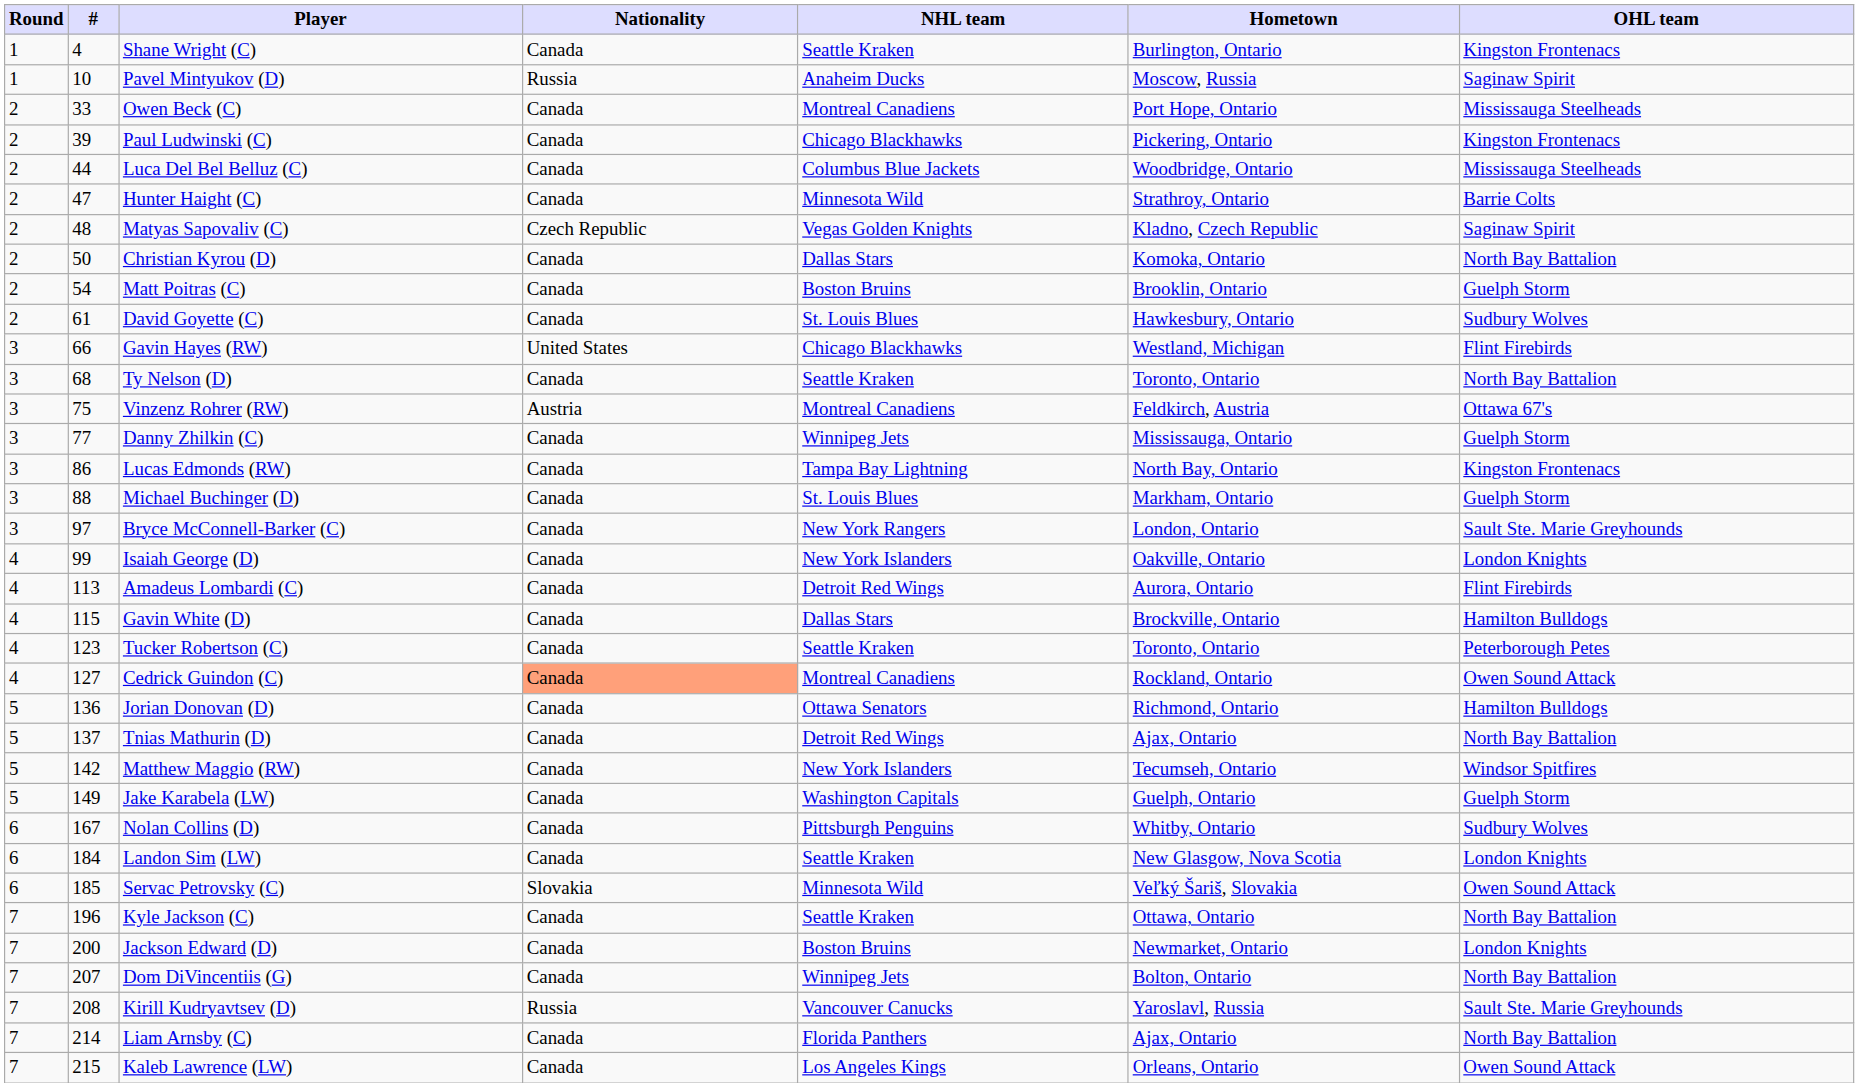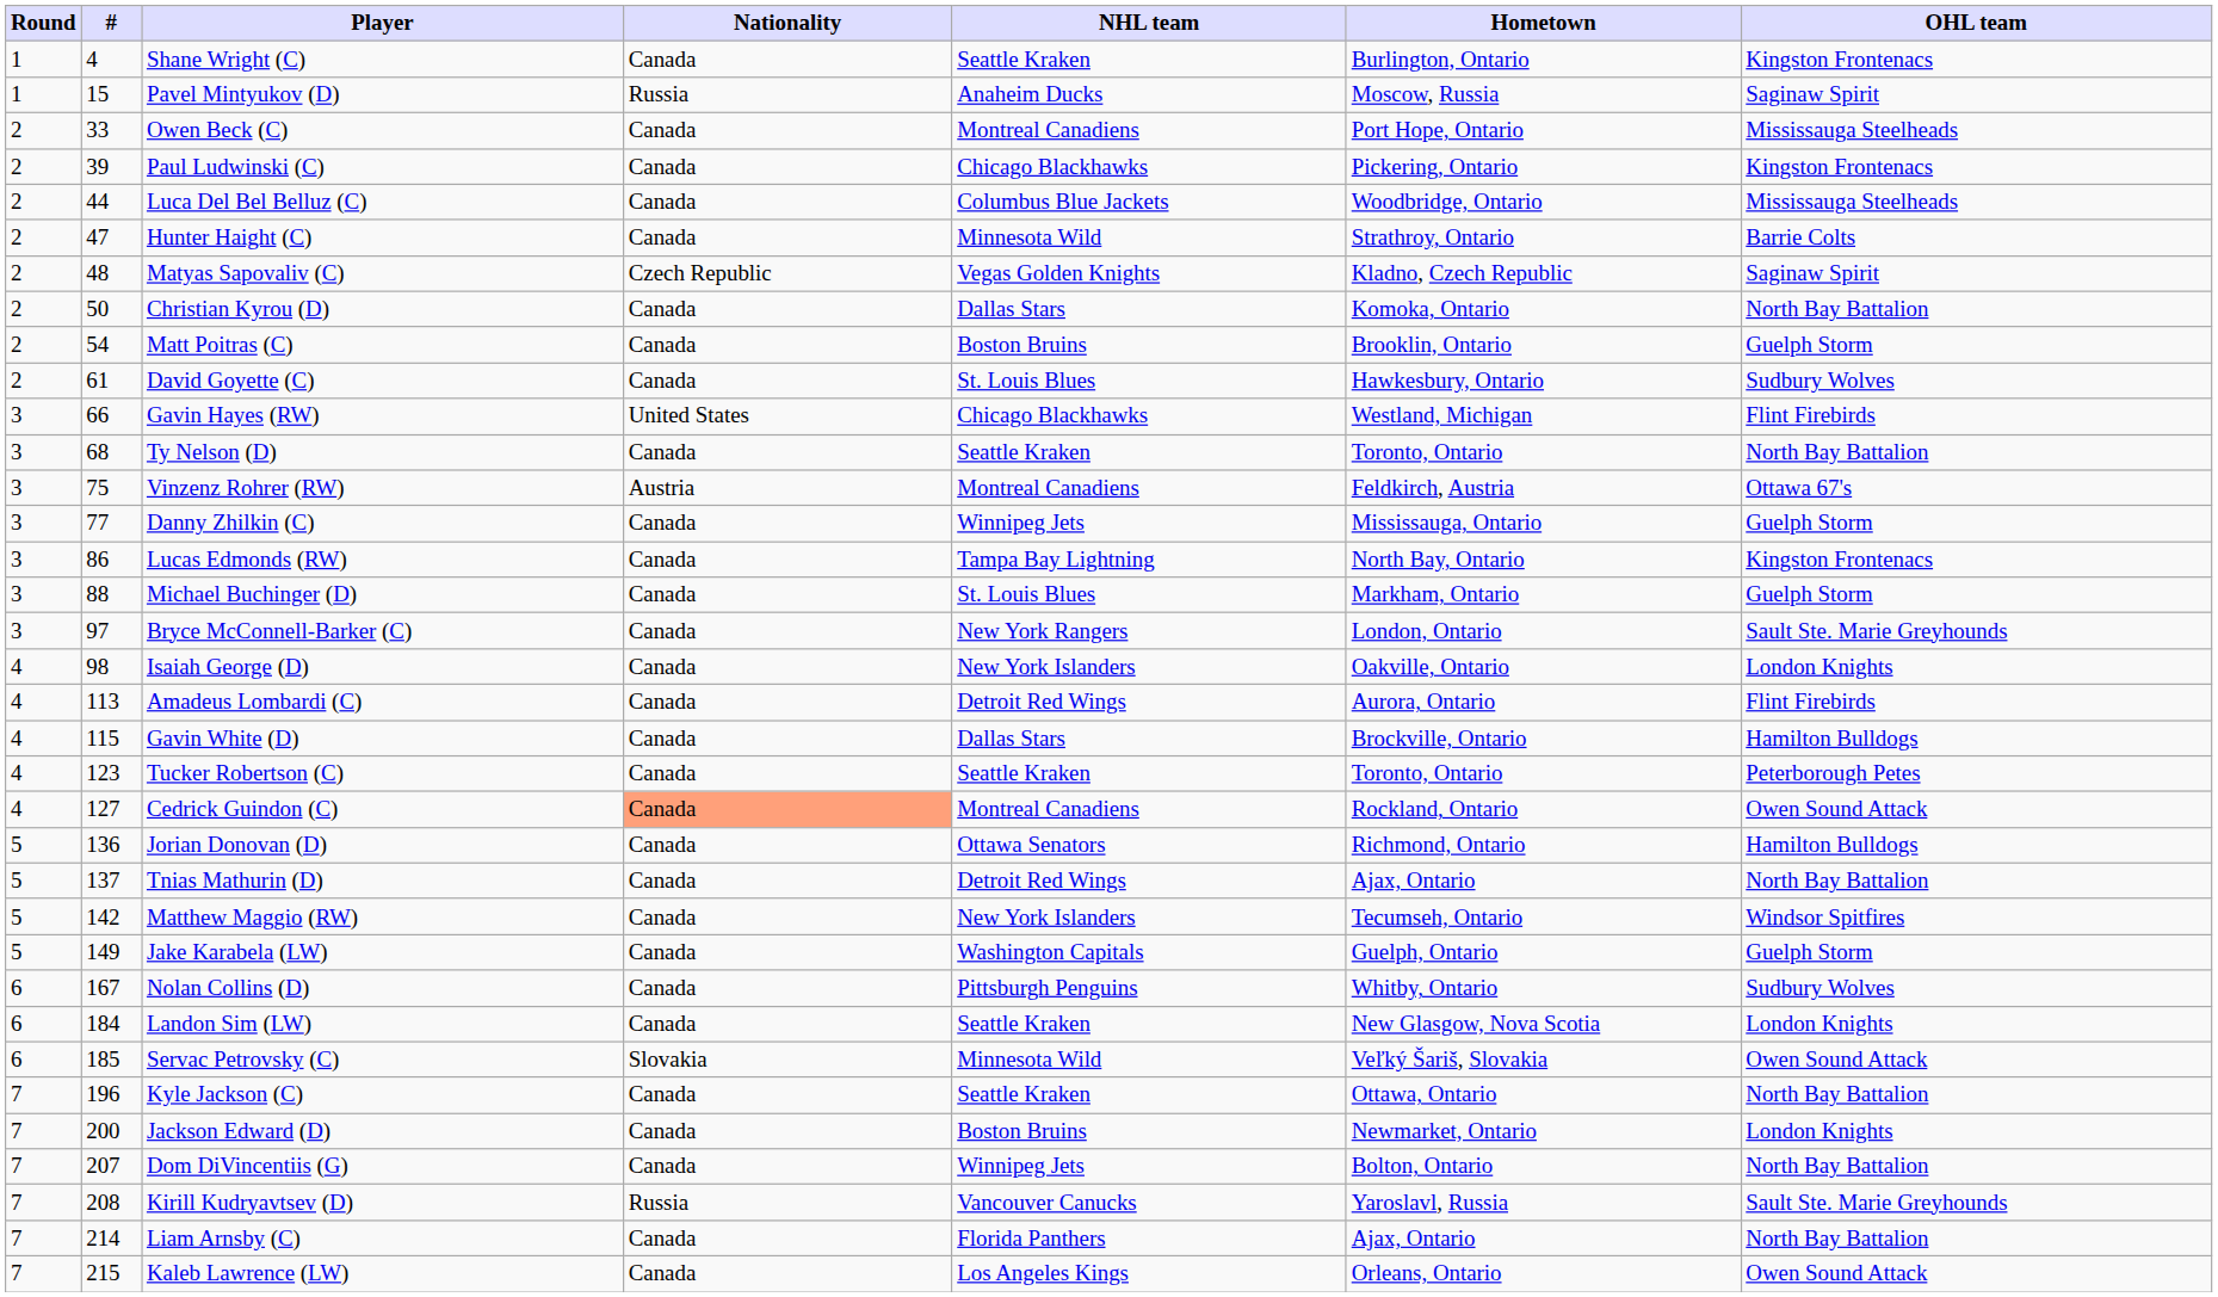Pavel Mintyukov (D) | #: 10 -> 15
Isaiah George (D) | #: 99 -> 98
